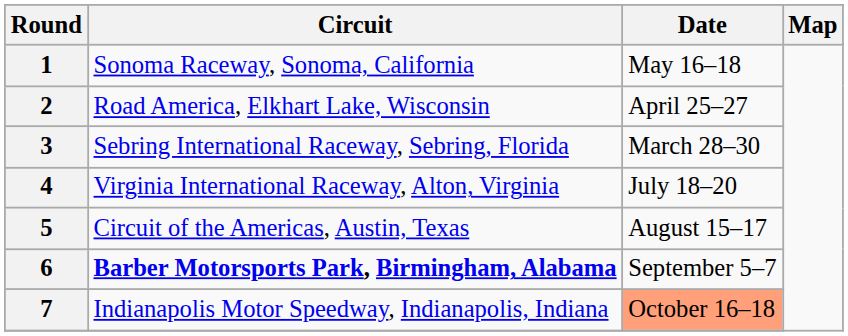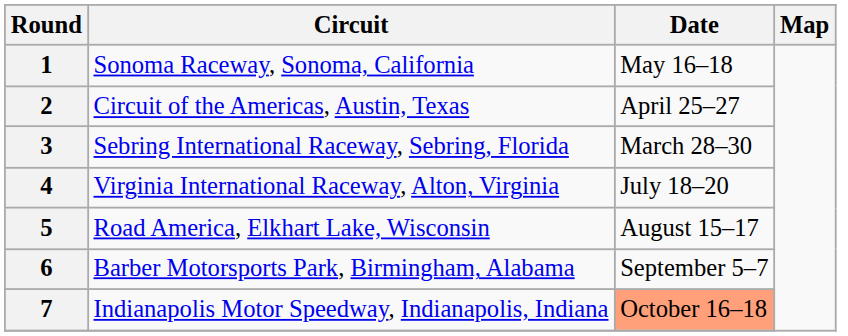2 | Circuit: Road America, Elkhart Lake, Wisconsin -> Circuit of the Americas, Austin, Texas
5 | Circuit: Circuit of the Americas, Austin, Texas -> Road America, Elkhart Lake, Wisconsin
6 | Circuit: bold -> normal
